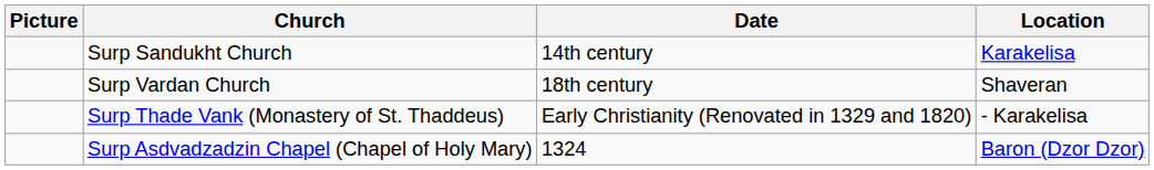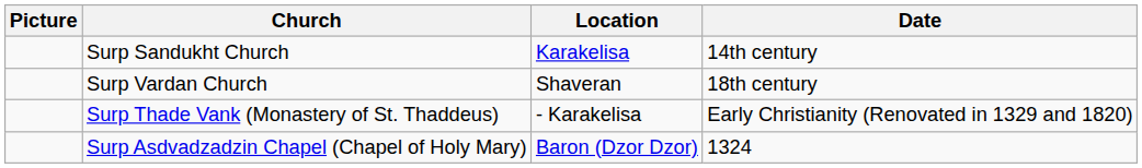columns swapped: Location <-> Date
